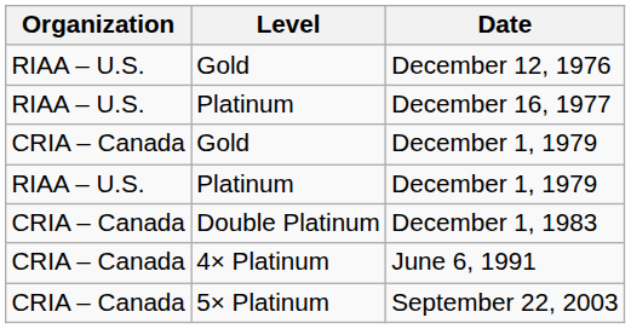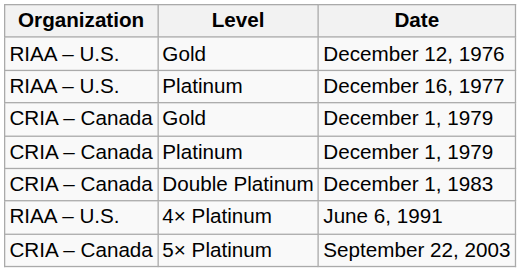Platinum / December 1, 1979 | Organization: RIAA – U.S. -> CRIA – Canada
June 6, 1991 | Organization: CRIA – Canada -> RIAA – U.S.
